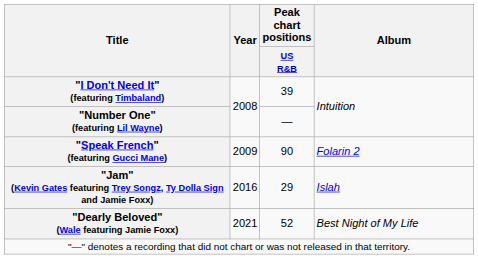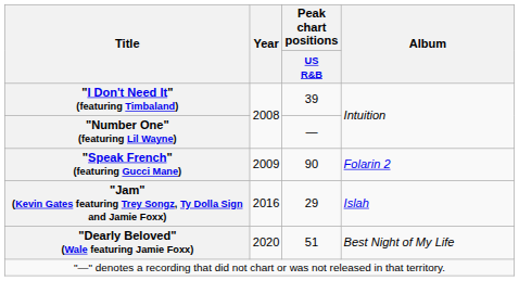"Dearly Beloved" (Wale featuring Jamie Foxx) | Year: 2021 -> 2020
"Dearly Beloved" (Wale featuring Jamie Foxx) | Peak chart positions / US R&B: 52 -> 51
